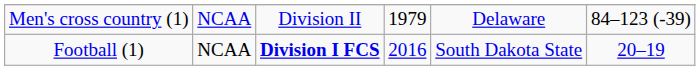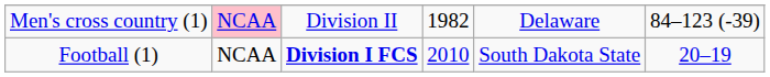Men's cross country (1) | column 2: no background -> pink background
Men's cross country (1) | column 4: 1979 -> 1982
Football (1) | column 4: 2016 -> 2010
